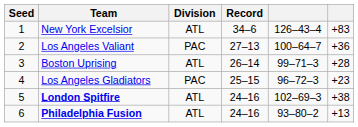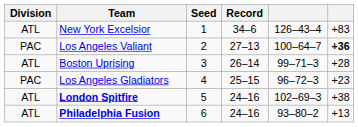columns swapped: Seed <-> Division
Los Angeles Valiant | column 6: normal -> bold
